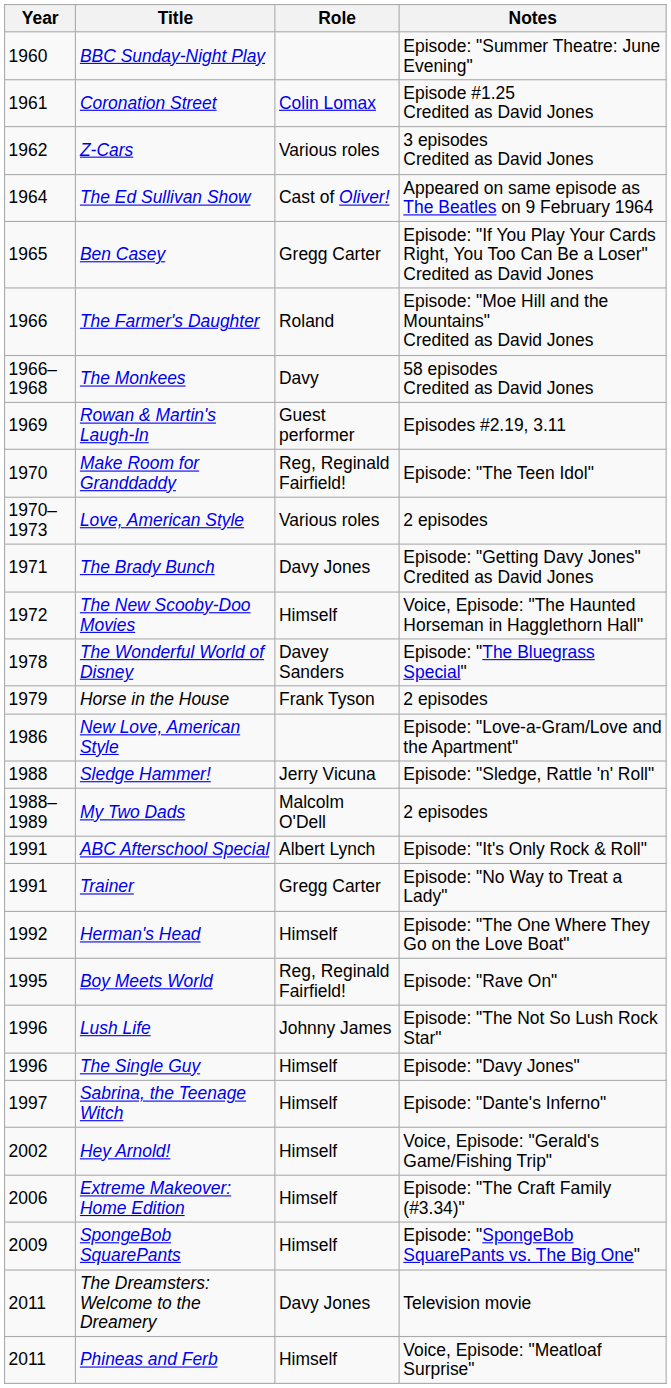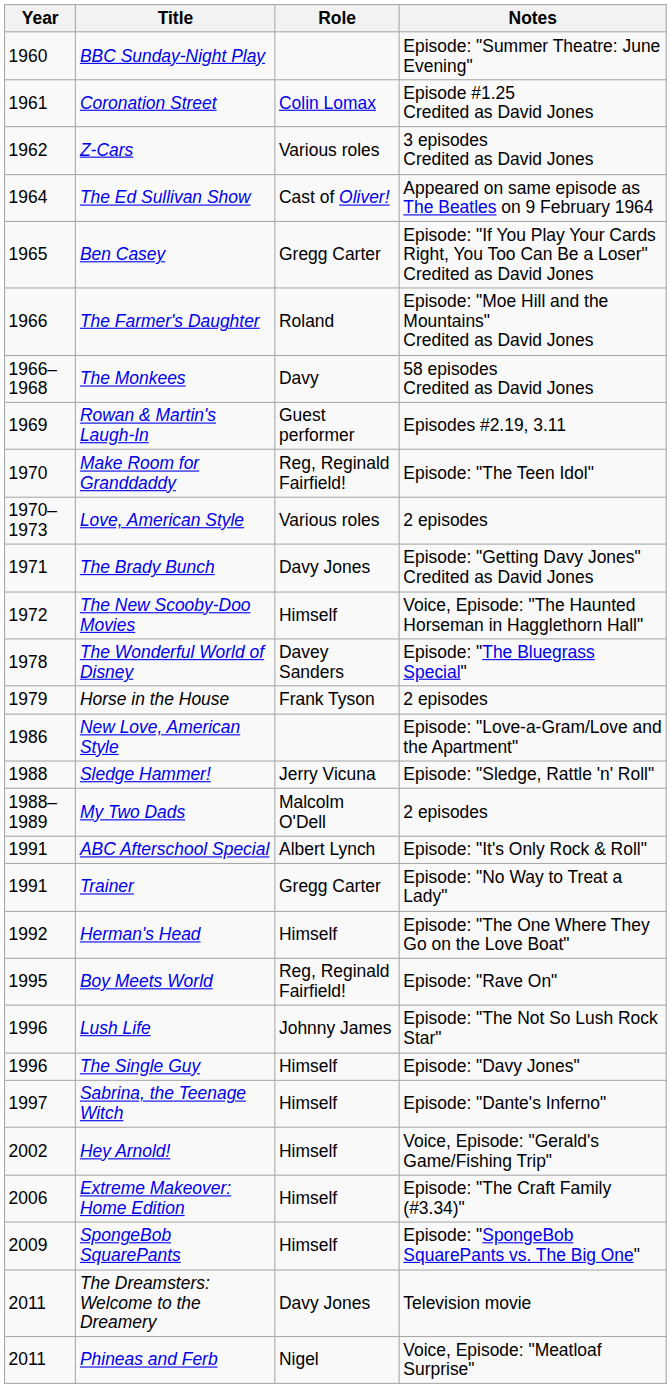Phineas and Ferb | Role: Himself -> Nigel
